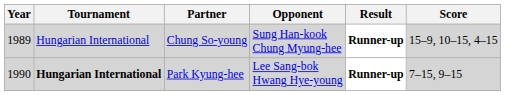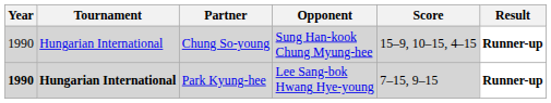columns swapped: Score <-> Result
Chung So-young | Year: 1989 -> 1990
Park Kyung-hee | Year: normal -> bold
